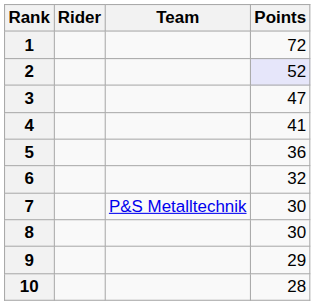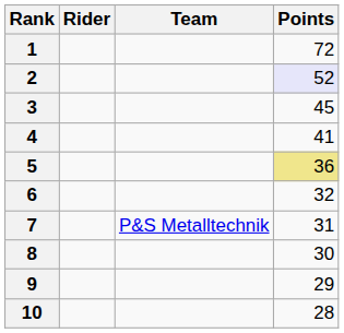3 | Points: 47 -> 45
5 | Points: no background -> khaki background
7 | Points: 30 -> 31
